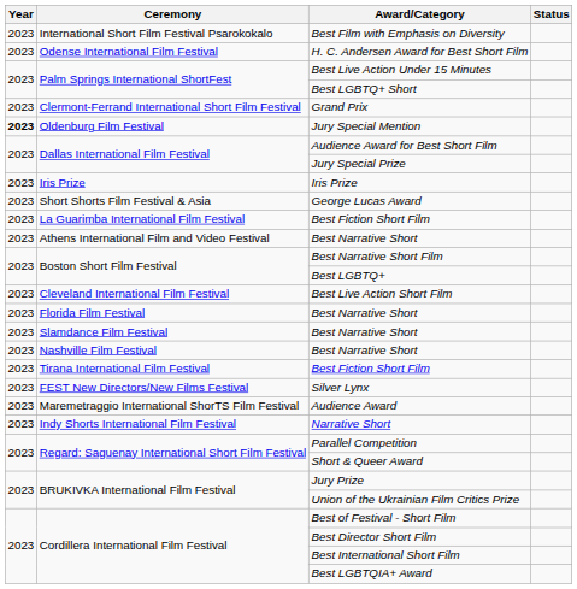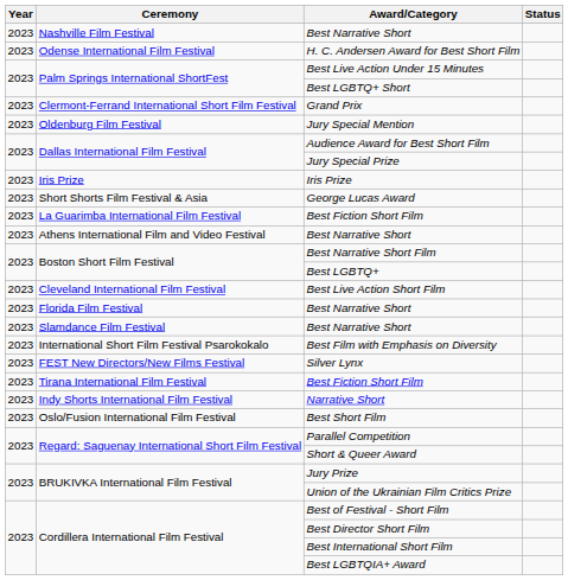rows swapped: Nashville Film Festival / Best Narrative Short <-> Best Film with Emphasis on Diversity
Jury Special Mention | Year: bold -> normal
rows swapped: Tirana International Film Festival / Best Fiction Short Film <-> Silver Lynx
- row: 2023 | Maremetraggio International ShorTS Film Festival | Audience Award
+ row: 2023 | Oslo/Fusion International Film Festival | Best Short Film
